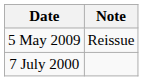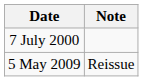rows swapped: 7 July 2000 <-> 5 May 2009
